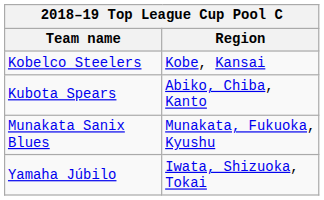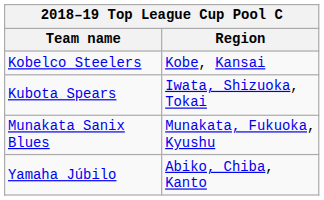Kubota Spears | Region: Abiko, Chiba, Kanto -> Iwata, Shizuoka, Tokai
Yamaha Júbilo | Region: Iwata, Shizuoka, Tokai -> Abiko, Chiba, Kanto
